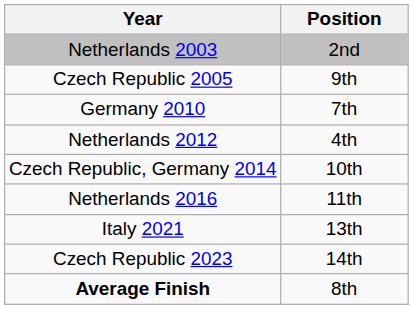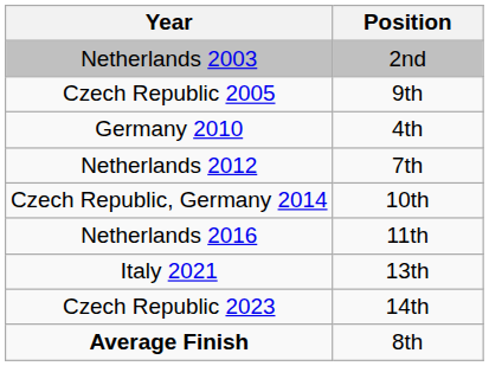Germany 2010 | Position: 7th -> 4th
Netherlands 2012 | Position: 4th -> 7th
